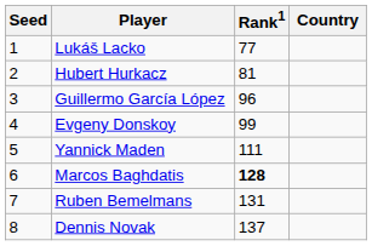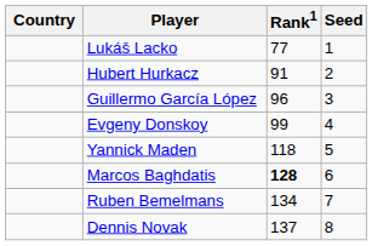columns swapped: Country <-> Seed
Hubert Hurkacz | Rank1: 81 -> 91
Yannick Maden | Rank1: 111 -> 118
Ruben Bemelmans | Rank1: 131 -> 134
